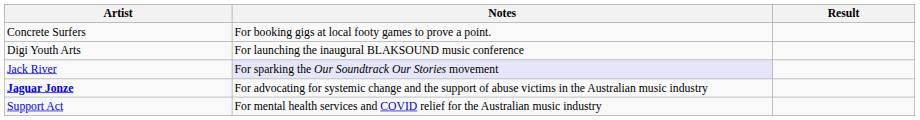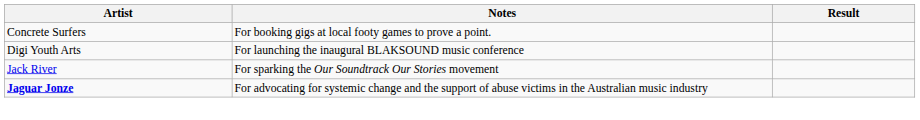Jack River | Notes: lavender background -> no background
- row: Support Act | For mental health services and COVID relief for the Australian music industry
